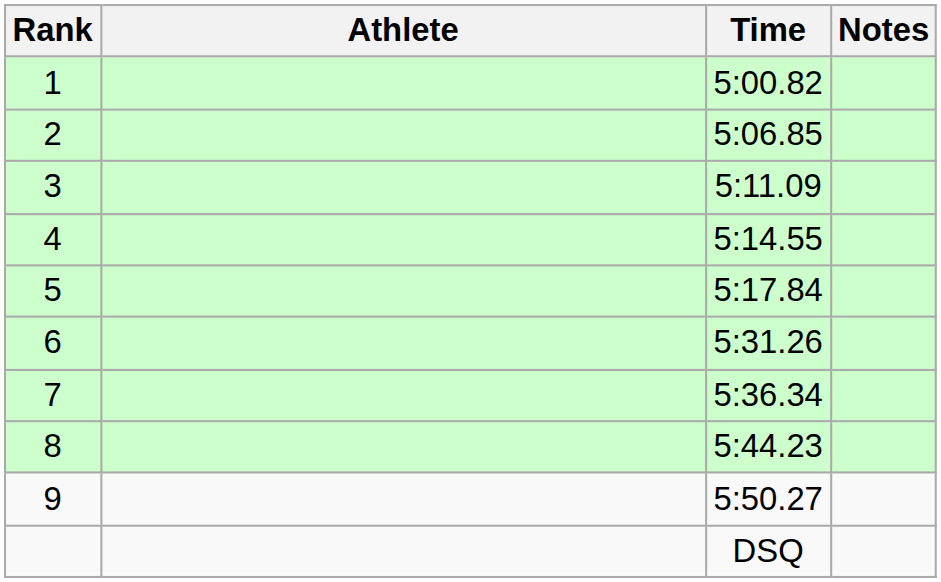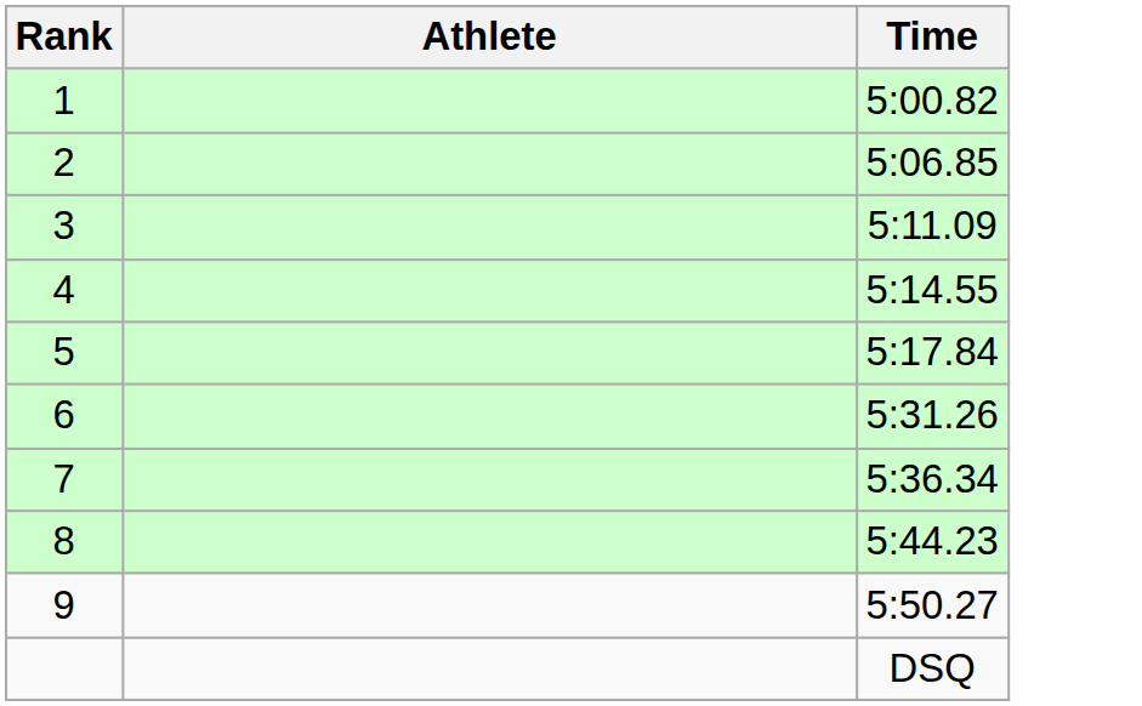- column: Notes
